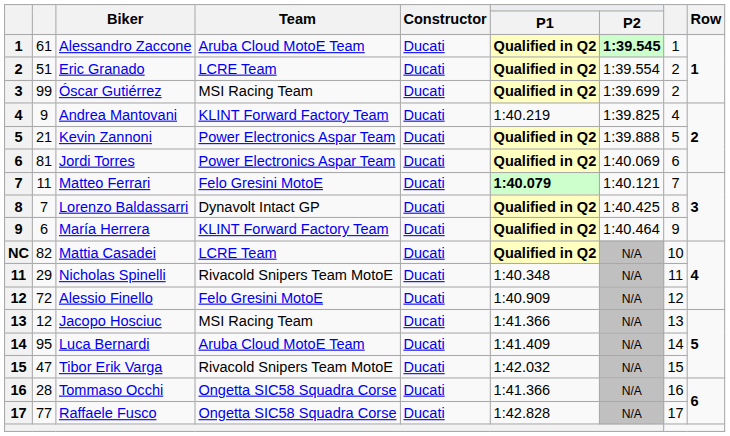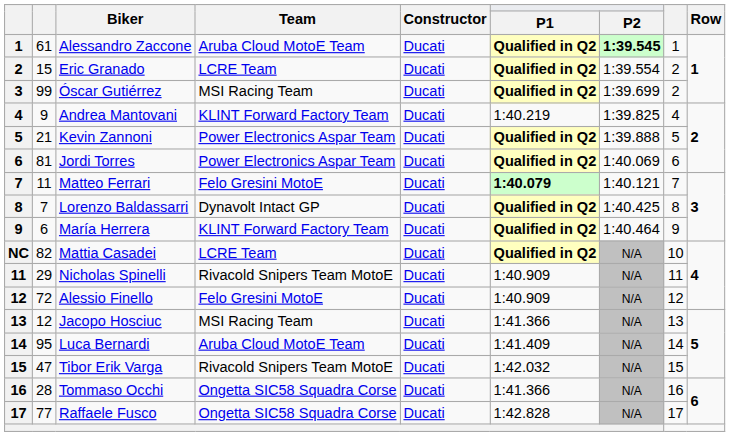Eric Granado | column 2: 51 -> 15
Nicholas Spinelli | P1: 1:40.348 -> 1:40.909
